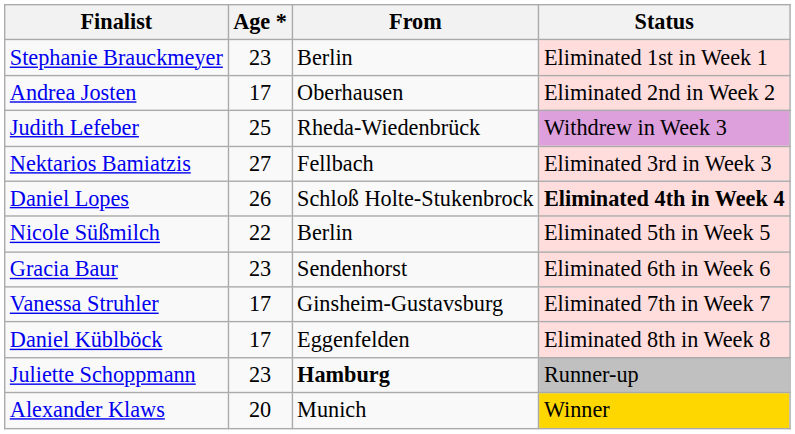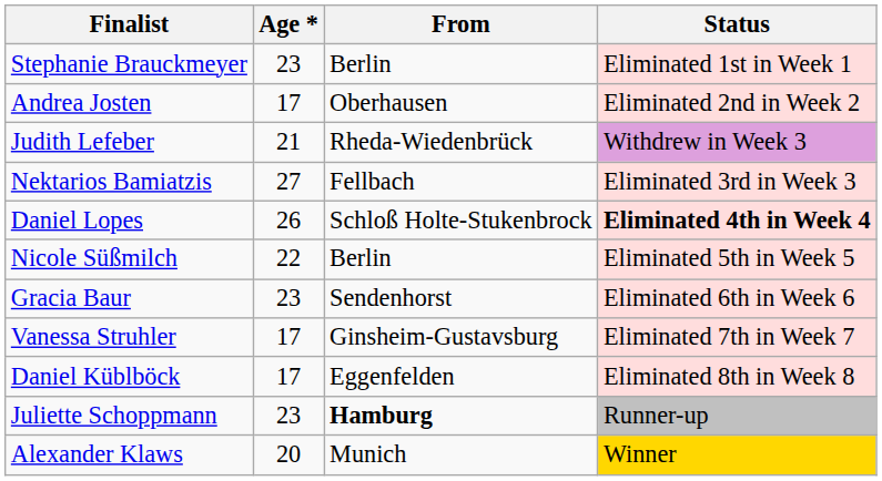Judith Lefeber | Age *: 25 -> 21
